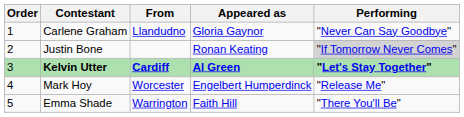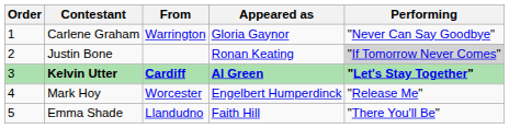Carlene Graham | From: Llandudno -> Warrington
Emma Shade | From: Warrington -> Llandudno
